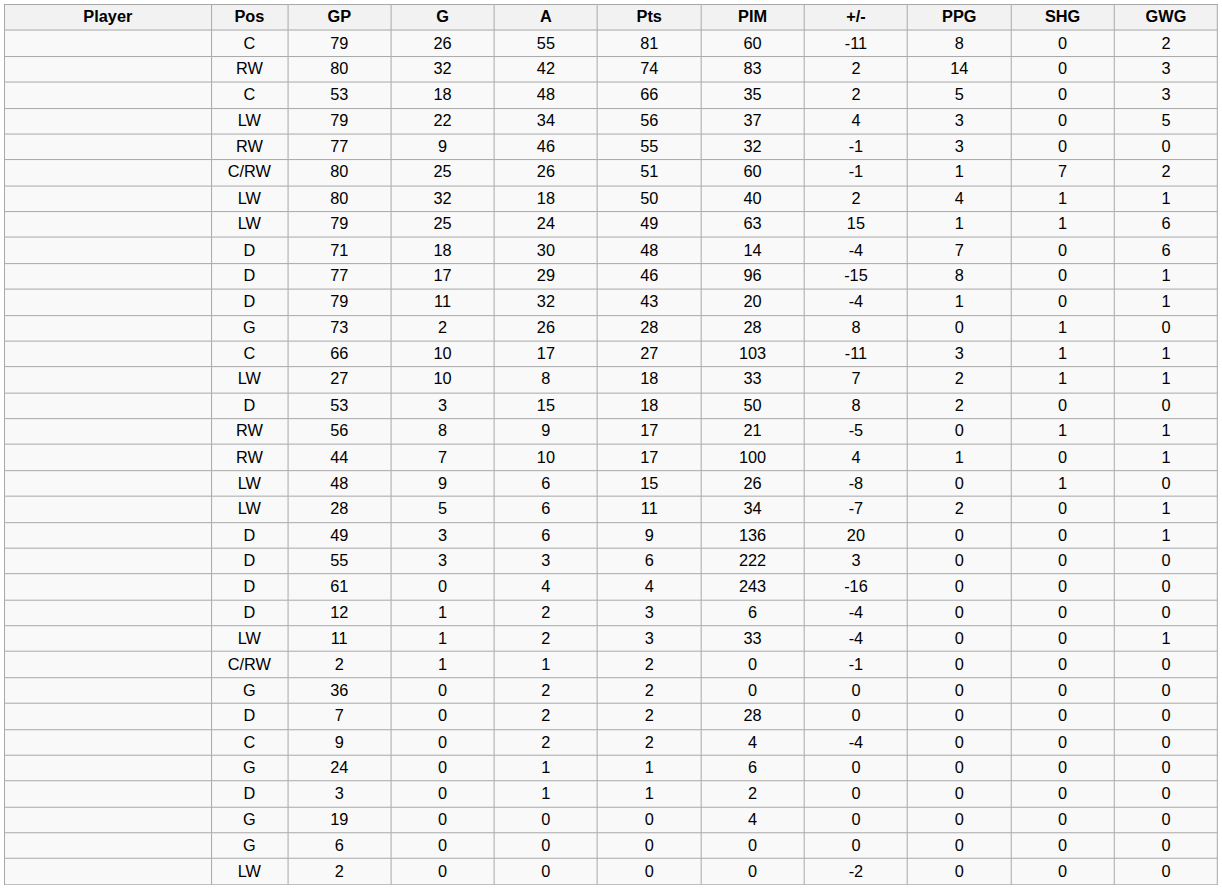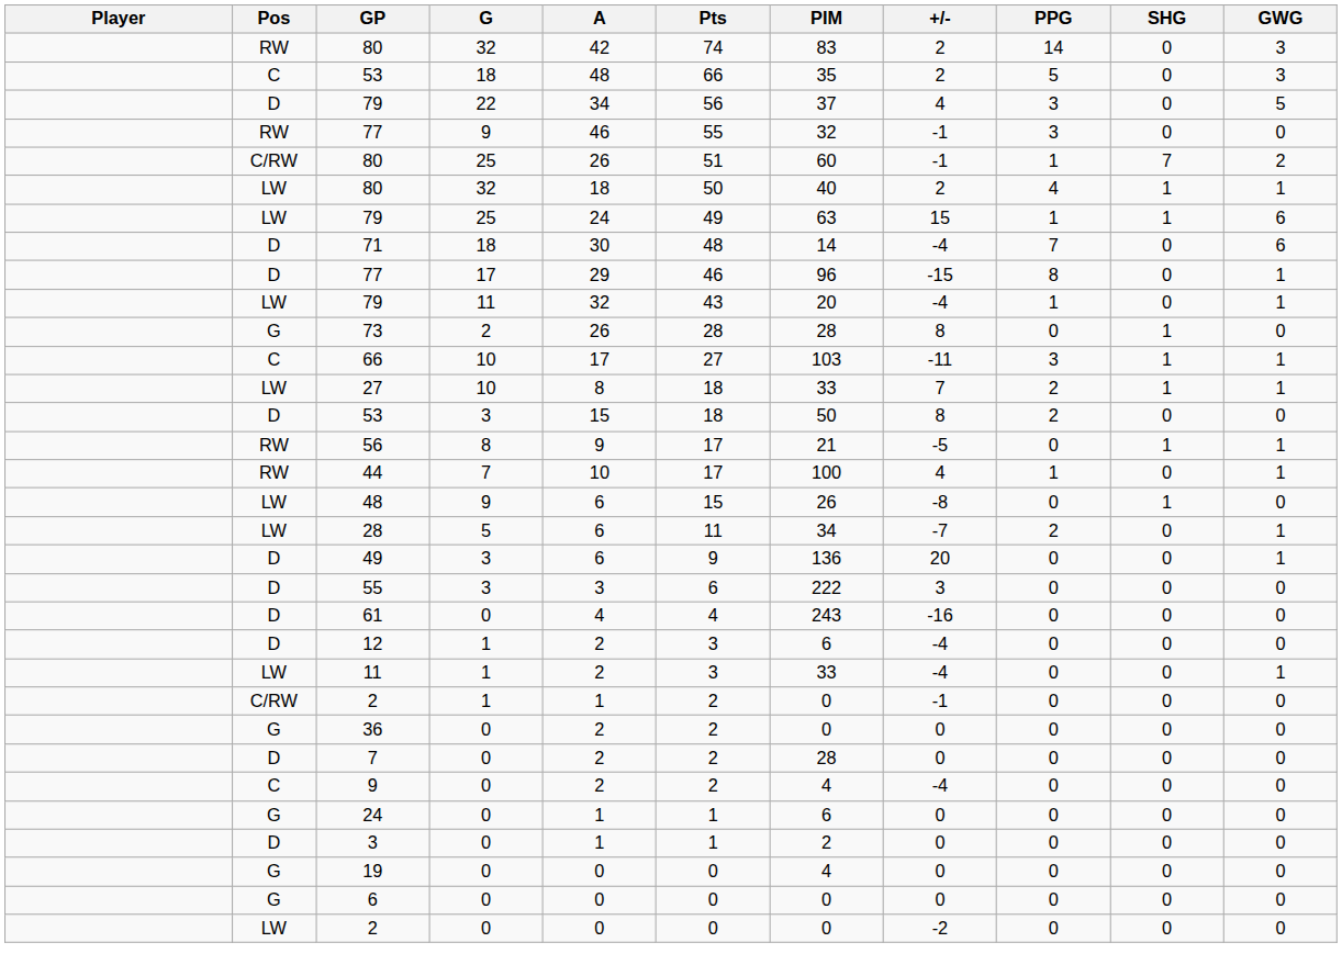- row: C | 79 | 26 | 55 | 81 | 60 | -11 | 8 | 0 | 2
79 / 22 | Pos: LW -> D
79 / 11 | Pos: D -> LW
